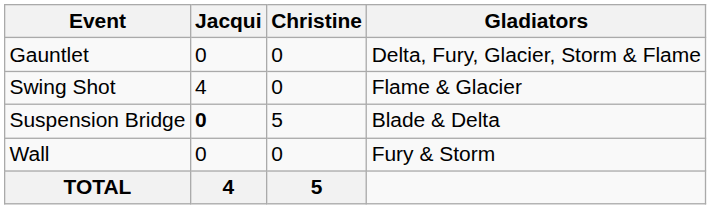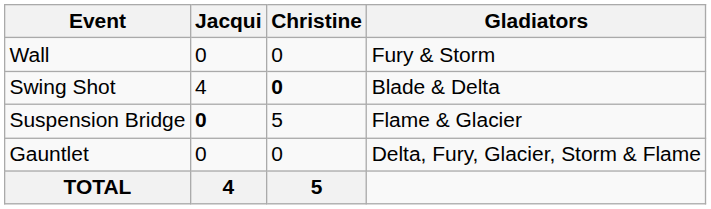rows swapped: Gauntlet <-> Wall
Swing Shot | Christine: normal -> bold
Swing Shot | Gladiators: Flame & Glacier -> Blade & Delta
Suspension Bridge | Gladiators: Blade & Delta -> Flame & Glacier
